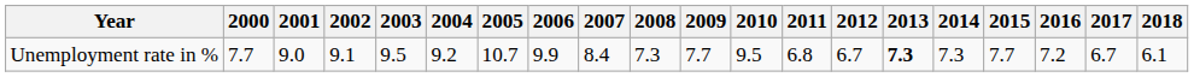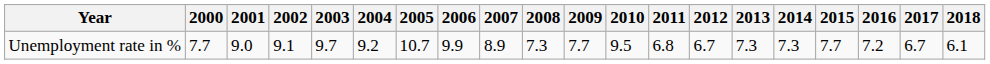Unemployment rate in % | 2003: 9.5 -> 9.7
Unemployment rate in % | 2007: 8.4 -> 8.9
Unemployment rate in % | 2013: bold -> normal
